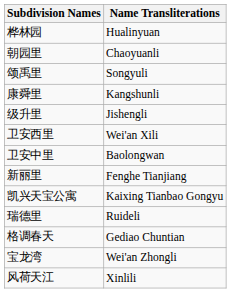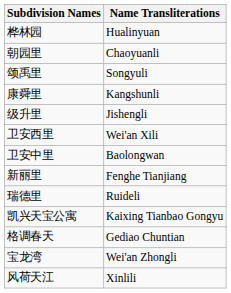rows swapped: 瑞德里 <-> 凯兴天宝公寓
